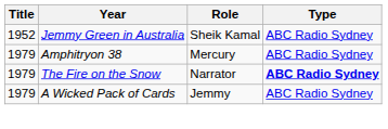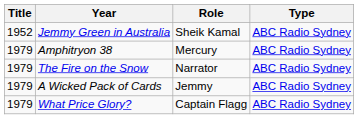The Fire on the Snow | Type: bold -> normal
+ row: 1979 | What Price Glory? | Captain Flagg | ABC Radio Sydney
